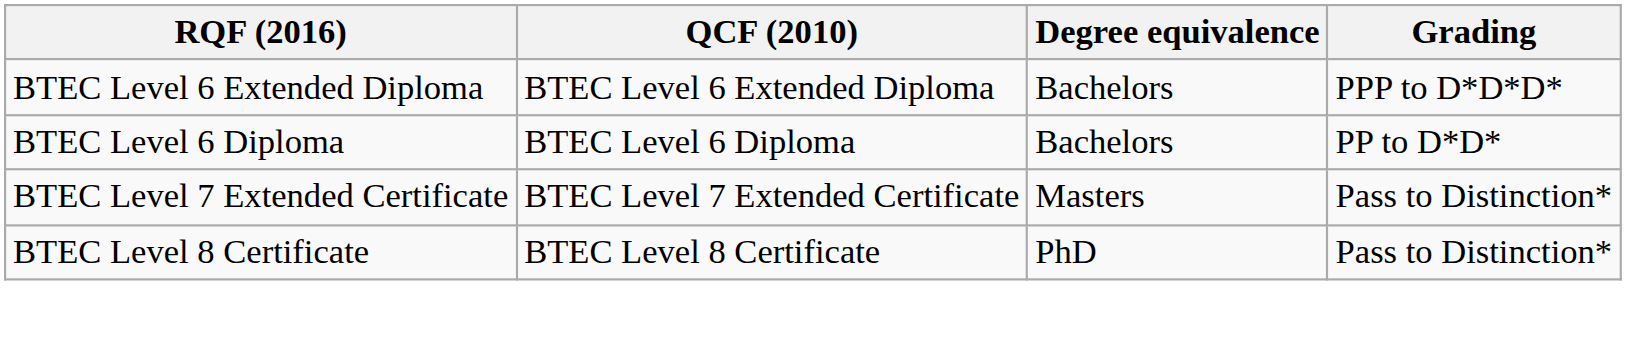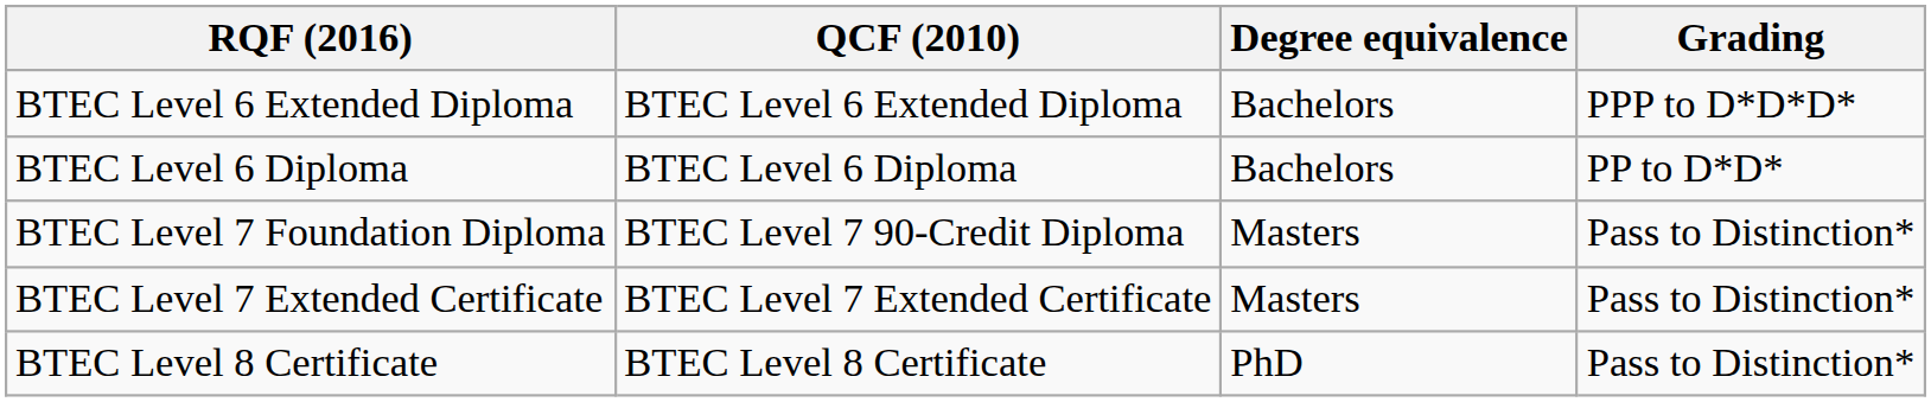+ row: BTEC Level 7 Foundation Diploma | BTEC Level 7 90-Credit Diploma | Masters | Pass to Distinction*
